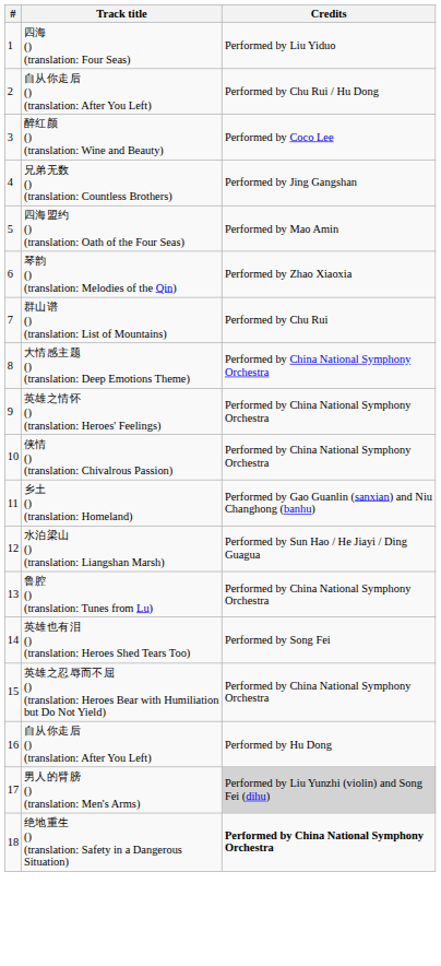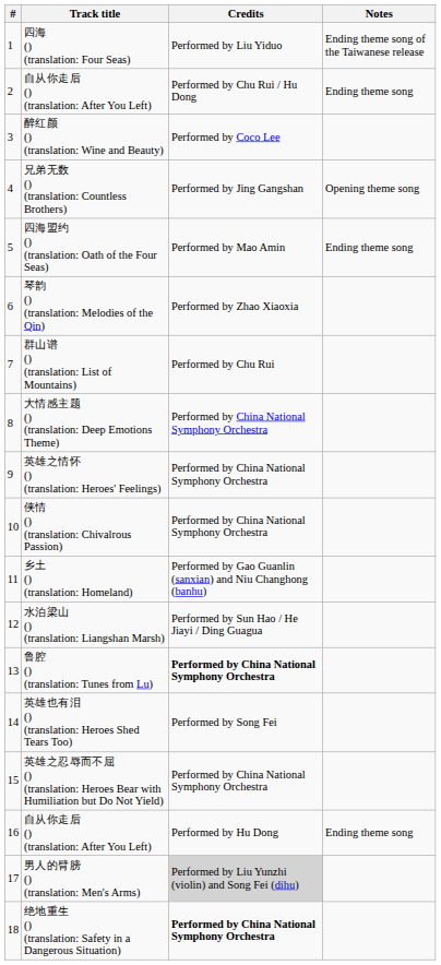+ column: Notes | Ending theme song of the Taiwanese release | Ending theme song | Opening theme song | Ending theme song | Ending theme song
鲁腔 () (translation: Tunes from Lu) | Credits: normal -> bold
